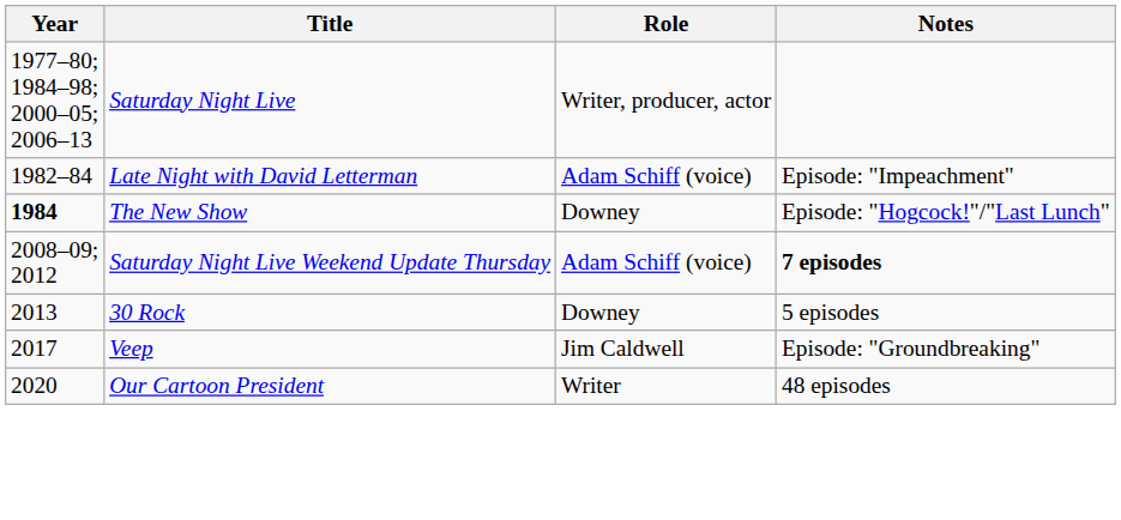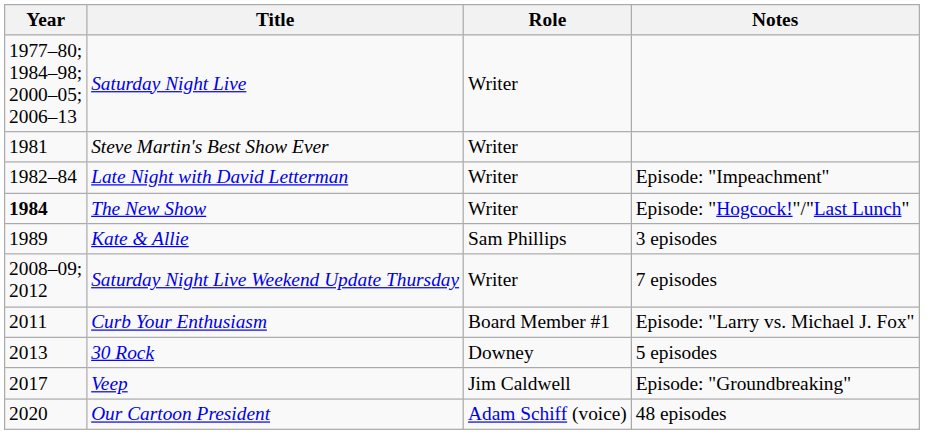Saturday Night Live | Role: Writer, producer, actor -> Writer
+ row: 1981 | Steve Martin's Best Show Ever | Writer
Late Night with David Letterman | Role: Adam Schiff (voice) -> Writer
The New Show | Role: Downey -> Writer
+ row: 1989 | Kate & Allie | Sam Phillips | 3 episodes
Saturday Night Live Weekend Update Thursday | Role: Adam Schiff (voice) -> Writer
Saturday Night Live Weekend Update Thursday | Notes: bold -> normal
+ row: 2011 | Curb Your Enthusiasm | Board Member #1 | Episode: "Larry vs. Michael J. Fox"
Our Cartoon President | Role: Writer -> Adam Schiff (voice)
